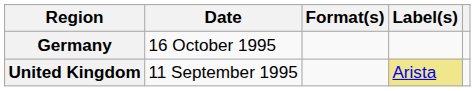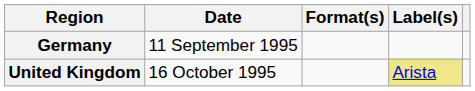Germany | Date: 16 October 1995 -> 11 September 1995
United Kingdom | Date: 11 September 1995 -> 16 October 1995
